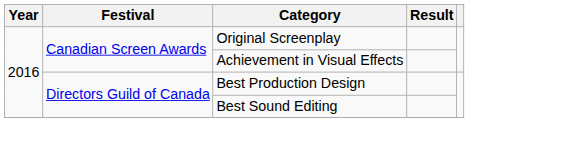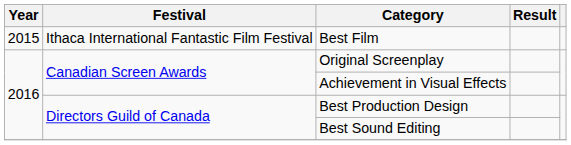+ row: 2015 | Ithaca International Fantastic Film Festival | Best Film
